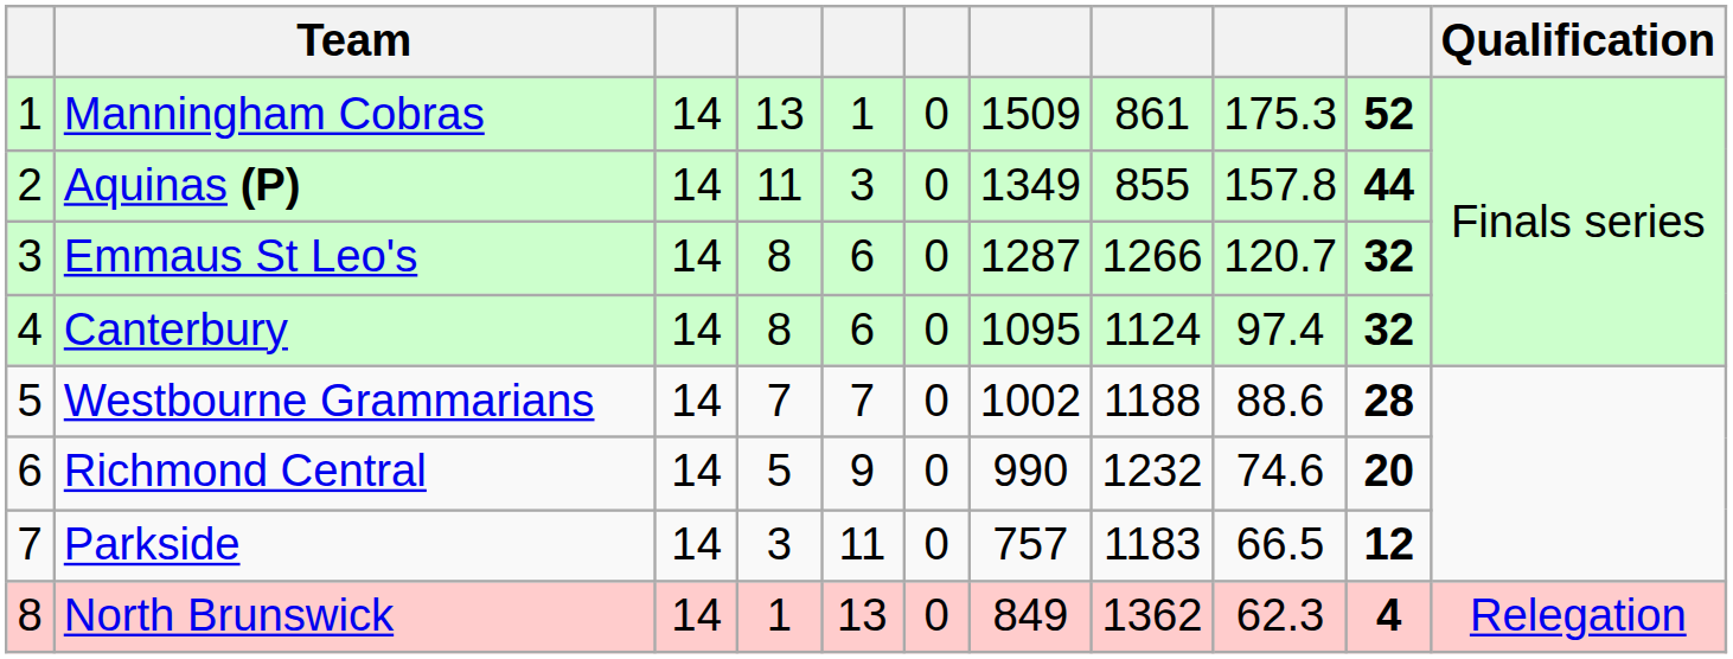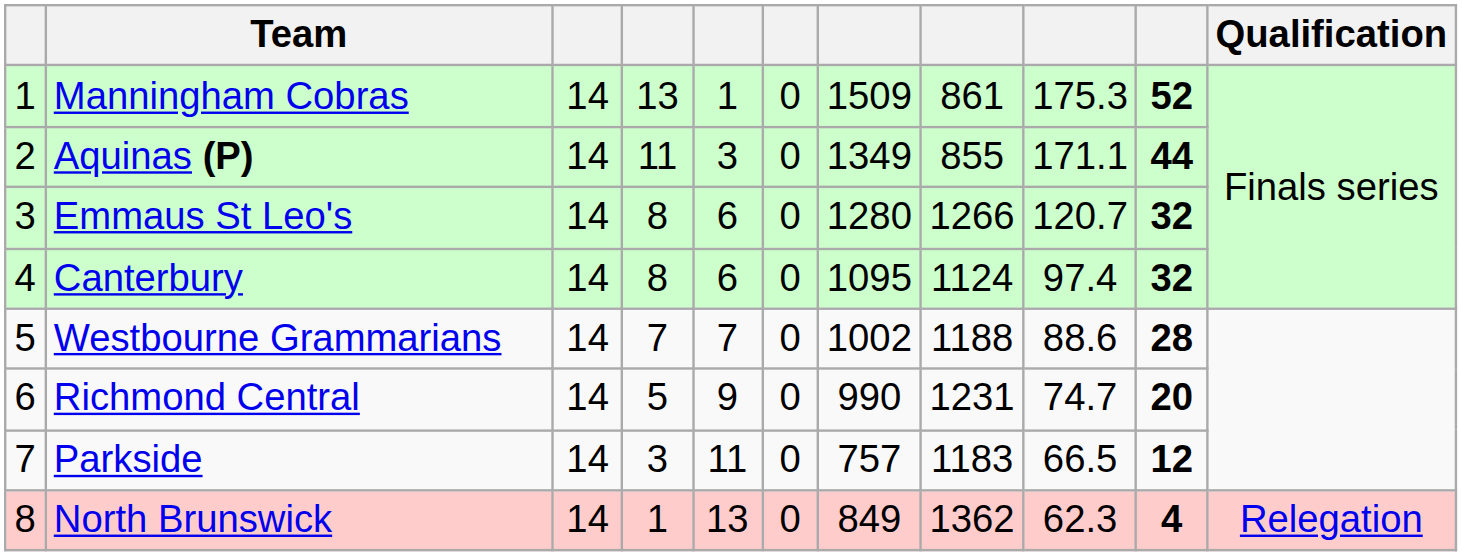Aquinas (P) | column 9: 157.8 -> 171.1
Emmaus St Leo's | column 7: 1287 -> 1280
Richmond Central | column 8: 1232 -> 1231
Richmond Central | column 9: 74.6 -> 74.7
